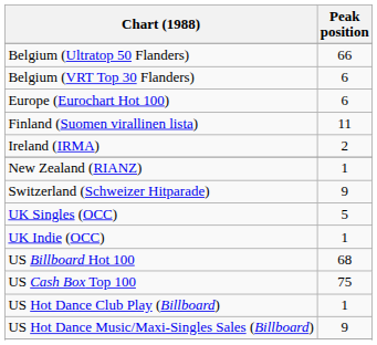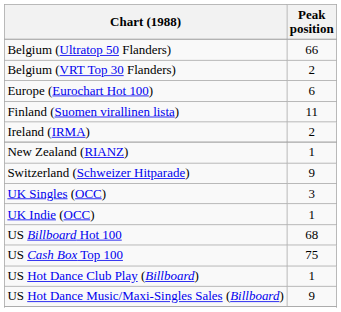Belgium (VRT Top 30 Flanders) | Peak position: 6 -> 2
UK Singles (OCC) | Peak position: 5 -> 3
